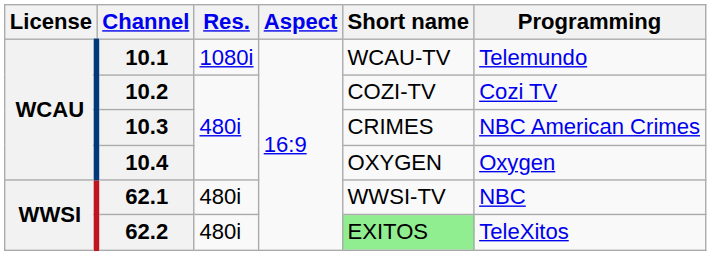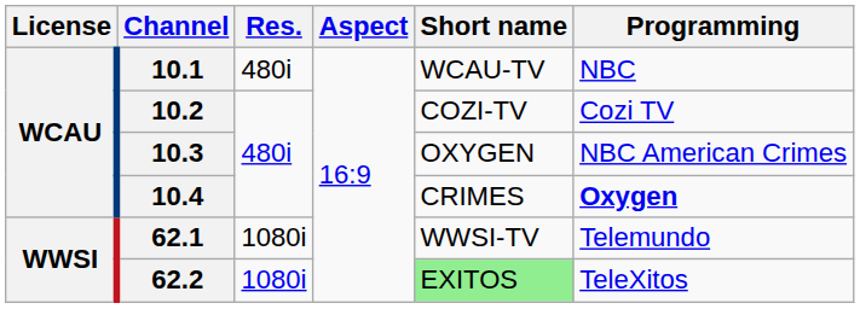10.1 | Res.: 1080i -> 480i
10.1 | Programming: Telemundo -> NBC
10.3 | Short name: CRIMES -> OXYGEN
10.4 | Short name: OXYGEN -> CRIMES
10.4 | Programming: normal -> bold
62.1 | Res.: 480i -> 1080i
62.1 | Programming: NBC -> Telemundo
62.2 | Res.: 480i -> 1080i
